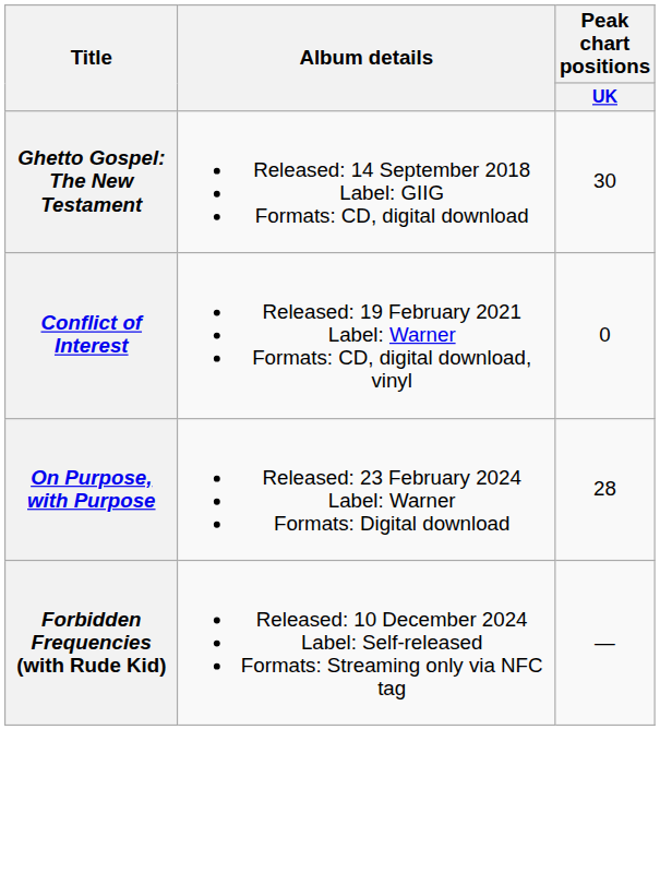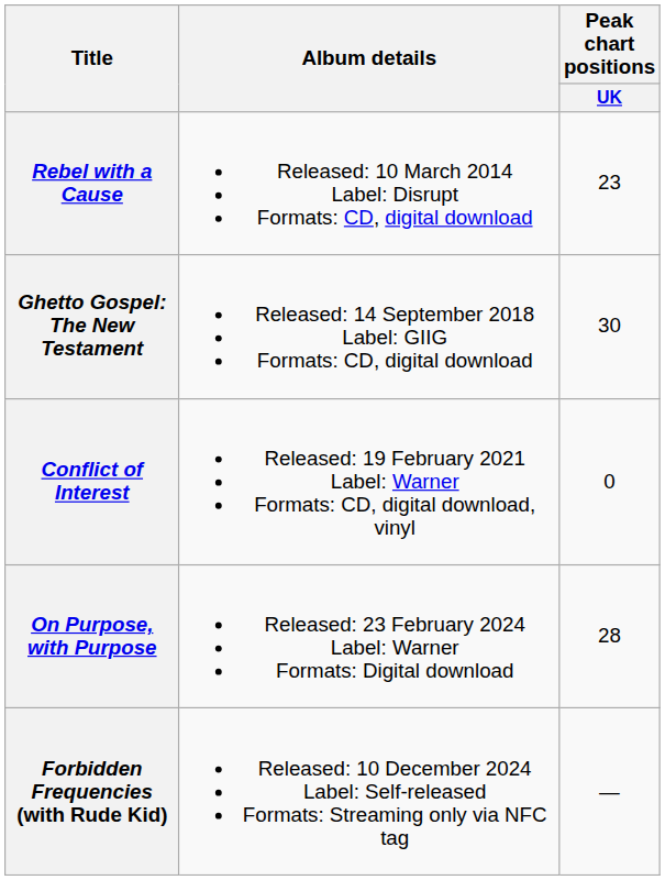+ row: Rebel with a Cause | Released: 10 March 2014 Label: Disrupt Formats: CD, digital download | 23
